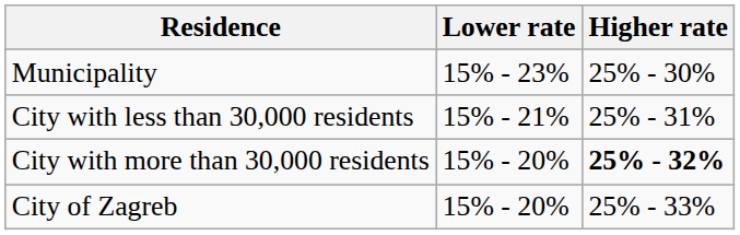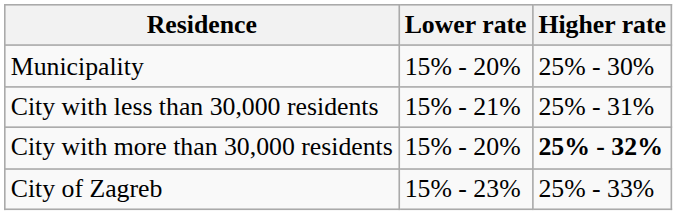Municipality | Lower rate: 15% - 23% -> 15% - 20%
City of Zagreb | Lower rate: 15% - 20% -> 15% - 23%
